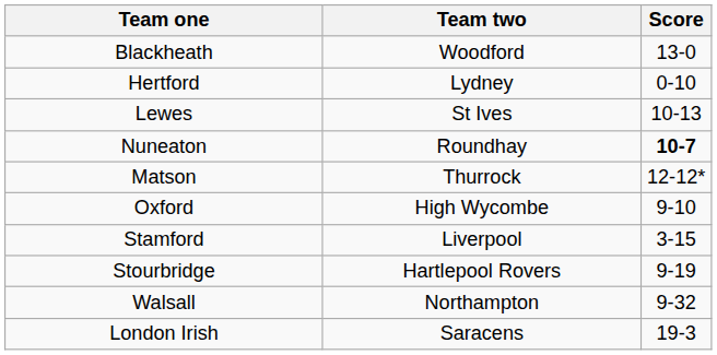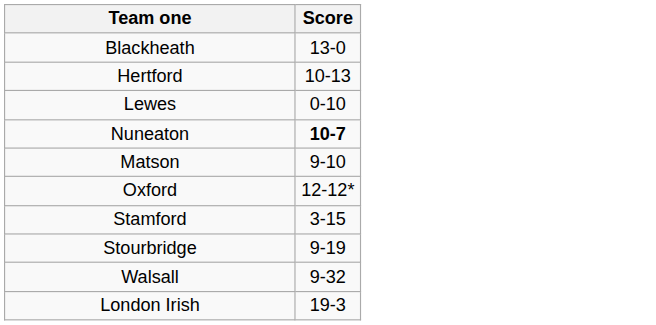- column: Team two | Woodford | Lydney | St Ives | Roundhay | Thurrock | High Wycombe | Liverpool | Hartlepool Rovers | Northampton | Saracens
Hertford | Score: 0-10 -> 10-13
Lewes | Score: 10-13 -> 0-10
Matson | Score: 12-12* -> 9-10
Oxford | Score: 9-10 -> 12-12*
